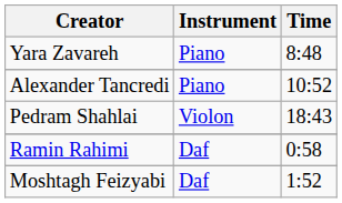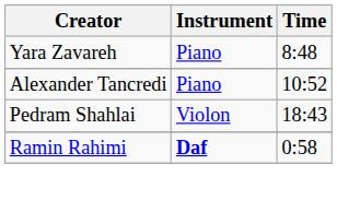Ramin Rahimi | Instrument: normal -> bold
- row: Moshtagh Feizyabi | Daf | 1:52
